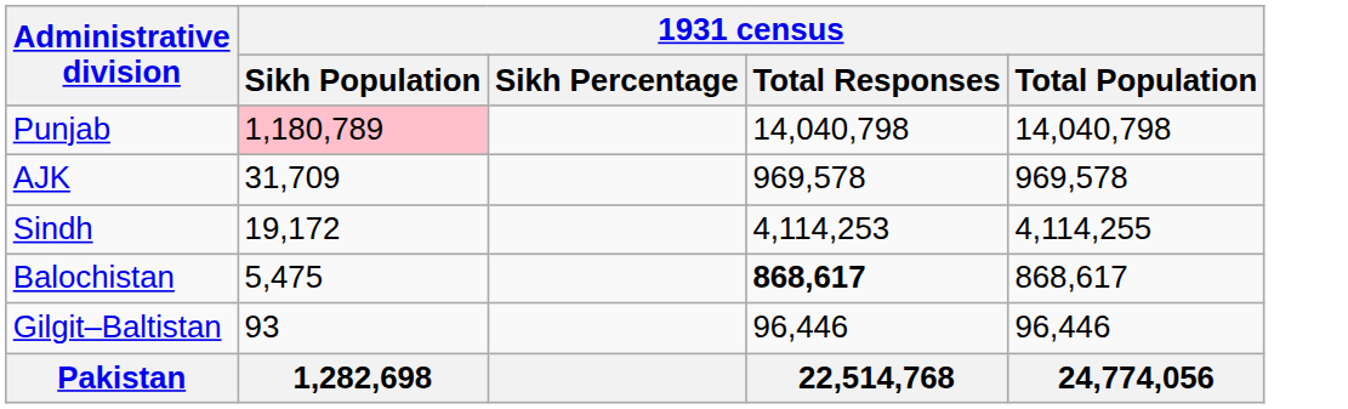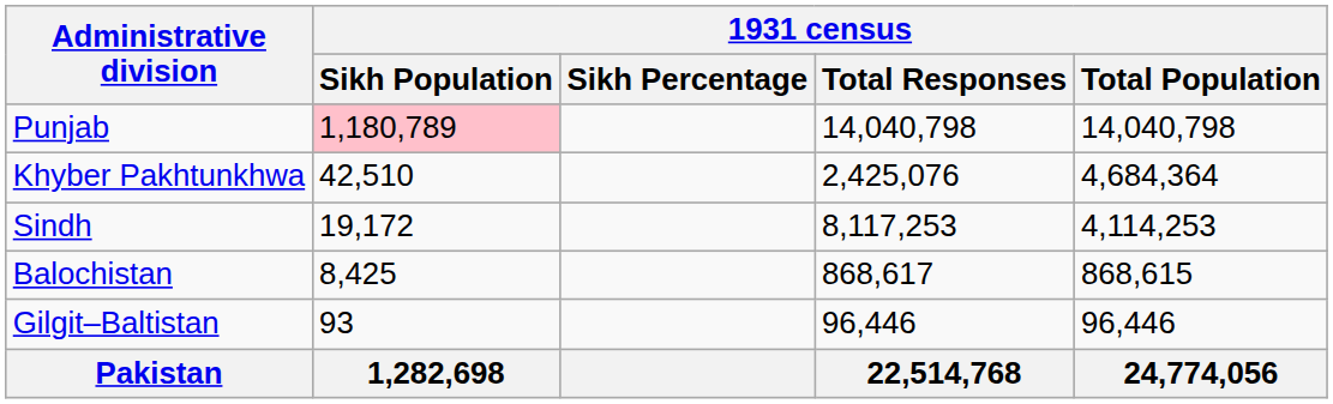+ row: Khyber Pakhtunkhwa | 42,510 | 2,425,076 | 4,684,364
- row: AJK | 31,709 | 969,578 | 969,578
Sindh | 1931 census / Total Responses: 4,114,253 -> 8,117,253
Sindh | 1931 census / Total Population: 4,114,255 -> 4,114,253
Balochistan | 1931 census / Sikh Population: 5,475 -> 8,425
Balochistan | 1931 census / Total Responses: bold -> normal
Balochistan | 1931 census / Total Population: 868,617 -> 868,615
